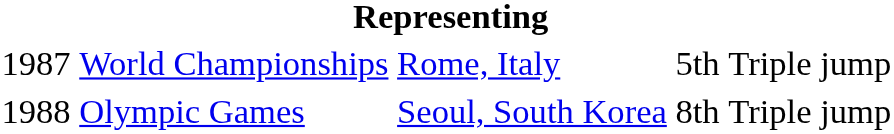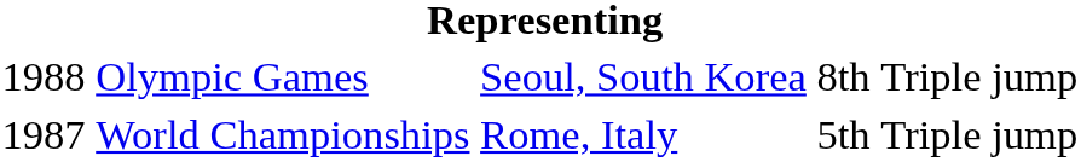rows swapped: World Championships <-> Olympic Games
